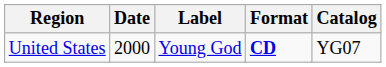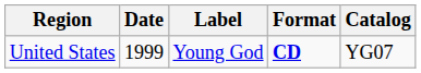United States | Date: 2000 -> 1999
